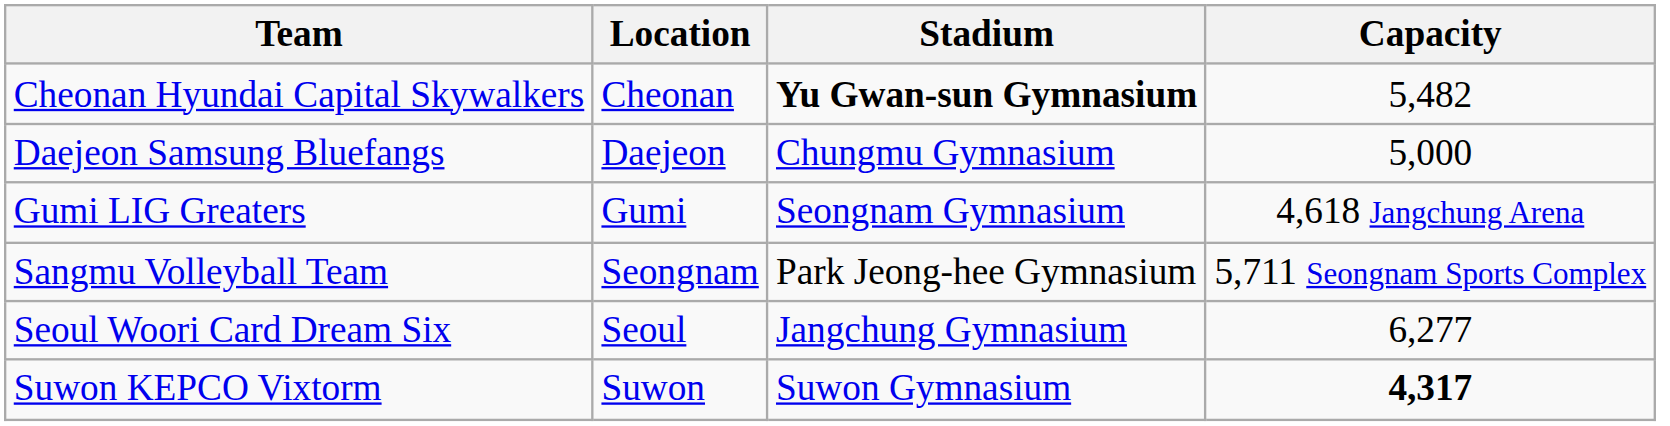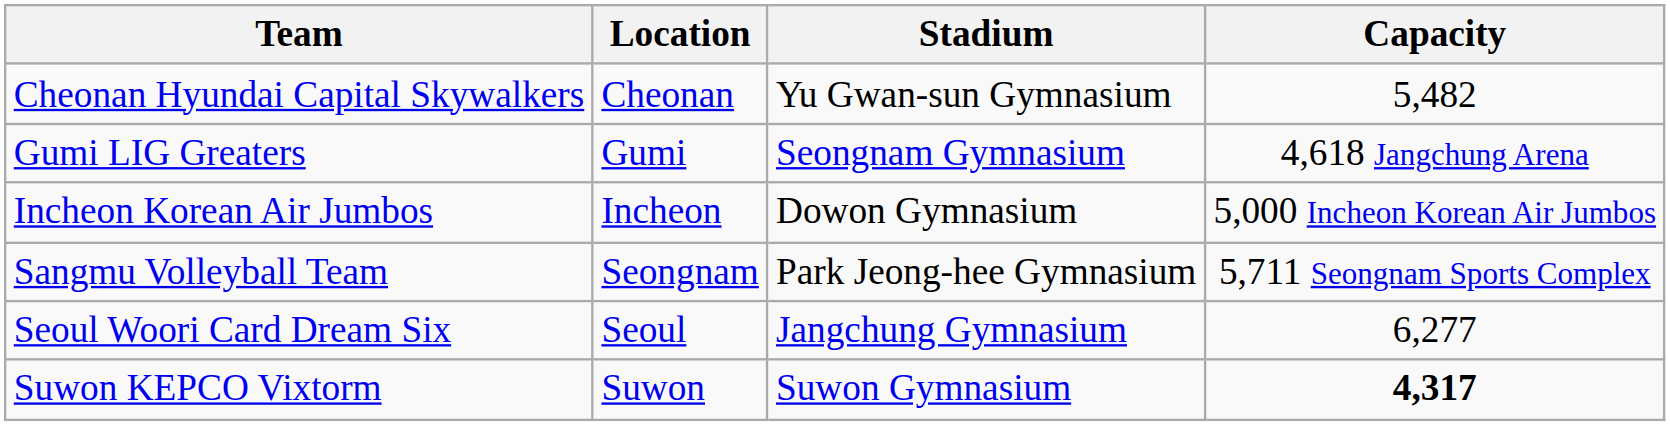Cheonan Hyundai Capital Skywalkers | Stadium: bold -> normal
- row: Daejeon Samsung Bluefangs | Daejeon | Chungmu Gymnasium | 5,000
+ row: Incheon Korean Air Jumbos | Incheon | Dowon Gymnasium | 5,000 Incheon Korean Air Jumbos
